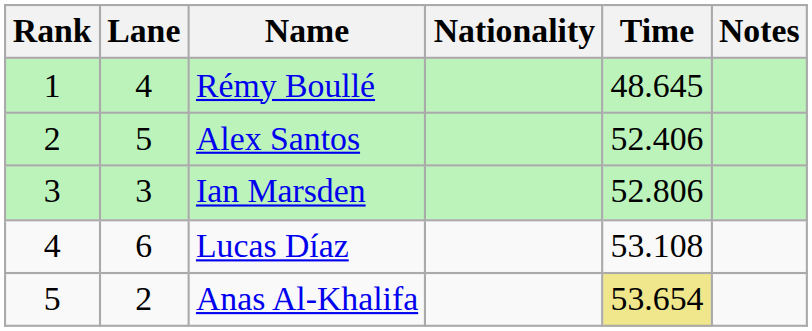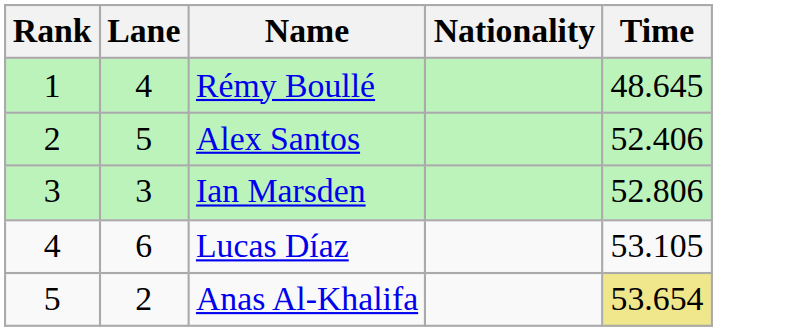- column: Notes
Lucas Díaz | Time: 53.108 -> 53.105
